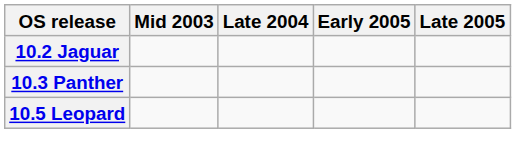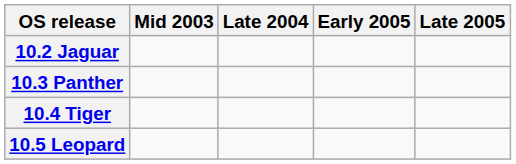+ row: 10.4 Tiger
